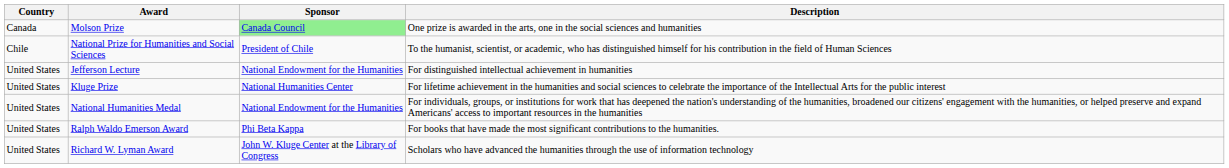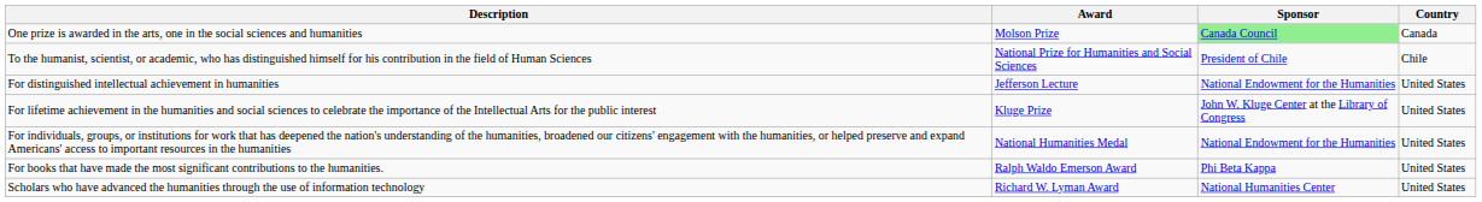columns swapped: Country <-> Description
Kluge Prize | Sponsor: National Humanities Center -> John W. Kluge Center at the Library of Congress
Richard W. Lyman Award | Sponsor: John W. Kluge Center at the Library of Congress -> National Humanities Center
